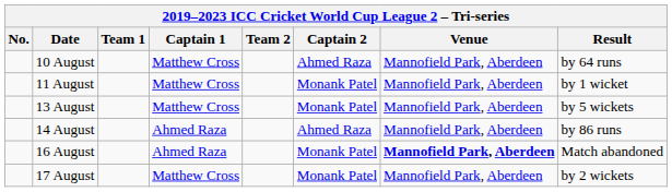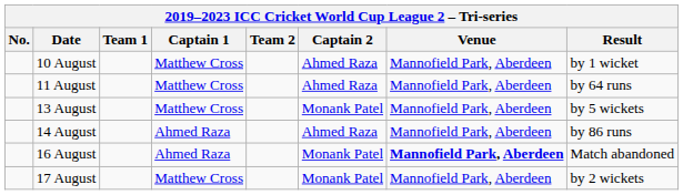10 August | Result: by 64 runs -> by 1 wicket
11 August | Captain 2: Monank Patel -> Ahmed Raza
11 August | Result: by 1 wicket -> by 64 runs
